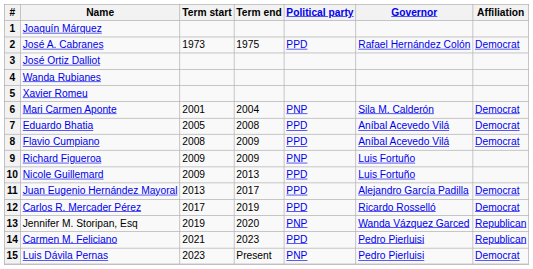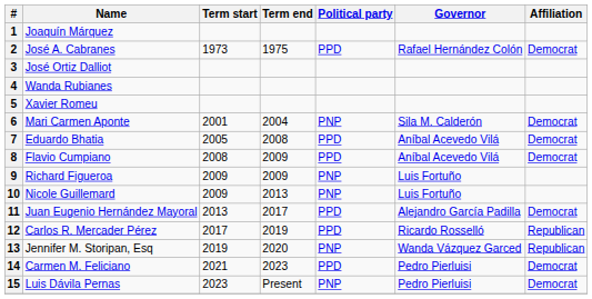10 | Political party: PPD -> PNP
12 | Affiliation: Democrat -> Republican
14 | Affiliation: Republican -> Democrat
